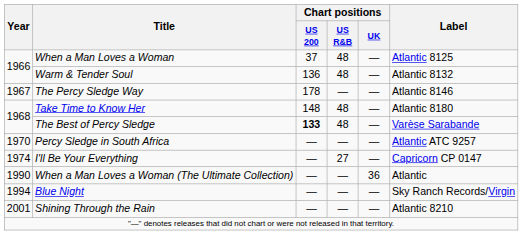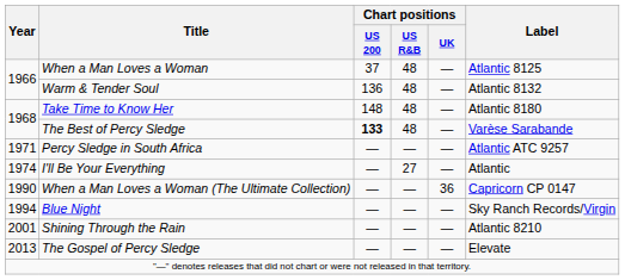- row: 1967 | The Percy Sledge Way | 178 | — | — | Atlantic 8146
Percy Sledge in South Africa | Year: 1970 -> 1971
I'll Be Your Everything | Label: Capricorn CP 0147 -> Atlantic
When a Man Loves a Woman (The Ultimate Collection) | Label: Atlantic -> Capricorn CP 0147
+ row: 2013 | The Gospel of Percy Sledge | — | — | — | Elevate
